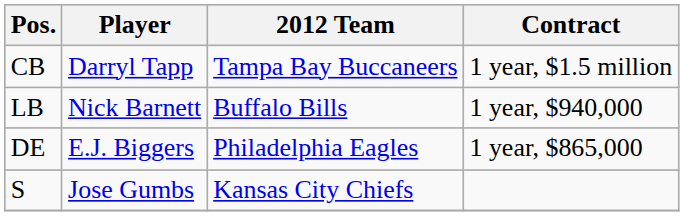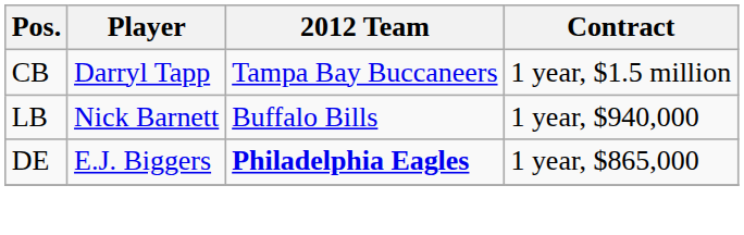DE | 2012 Team: normal -> bold
- row: S | Jose Gumbs | Kansas City Chiefs
